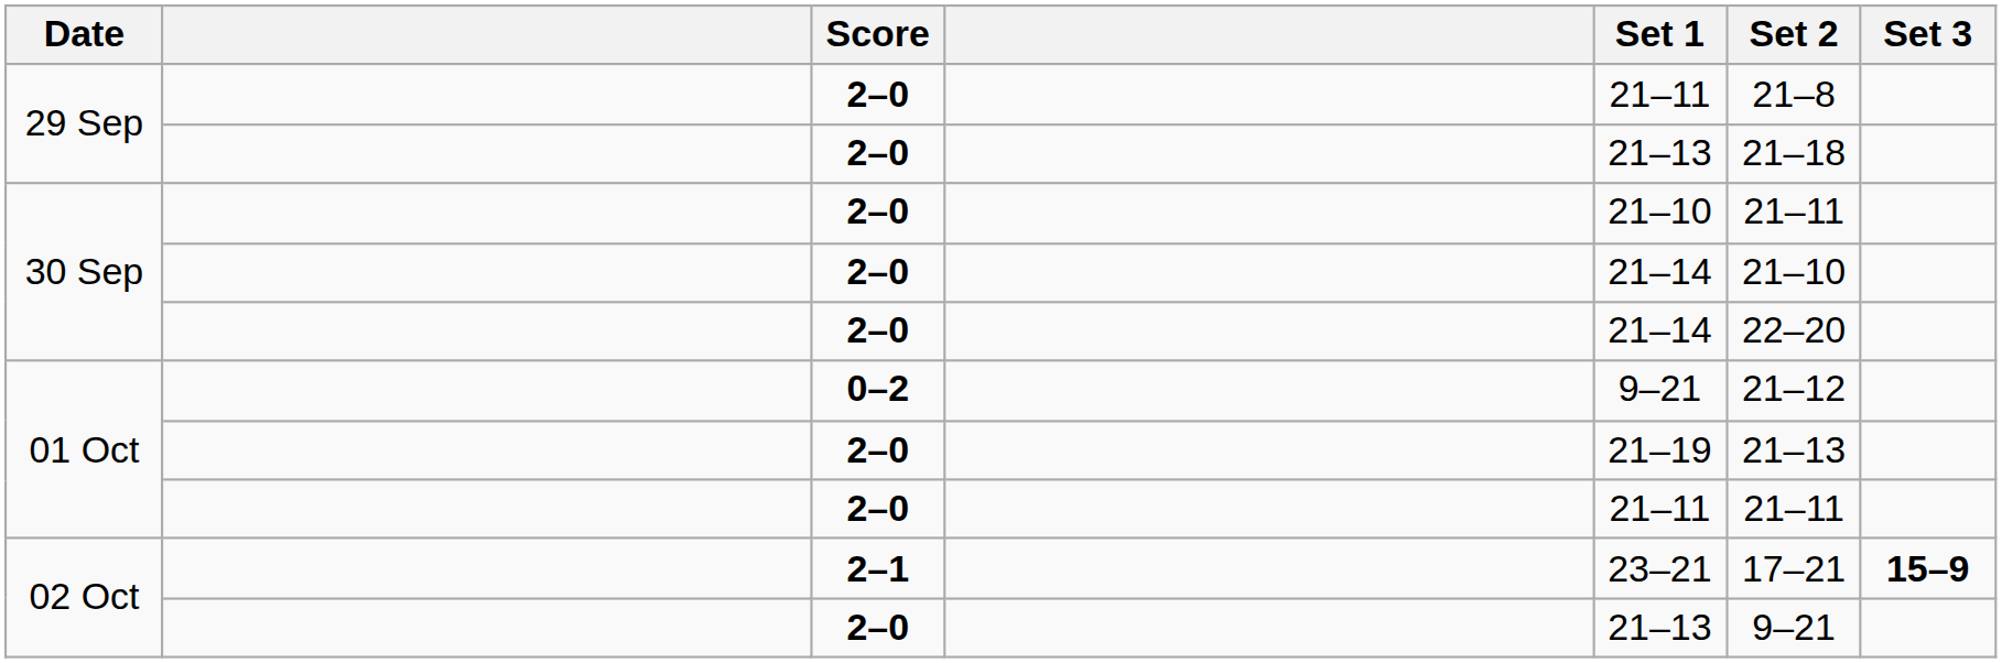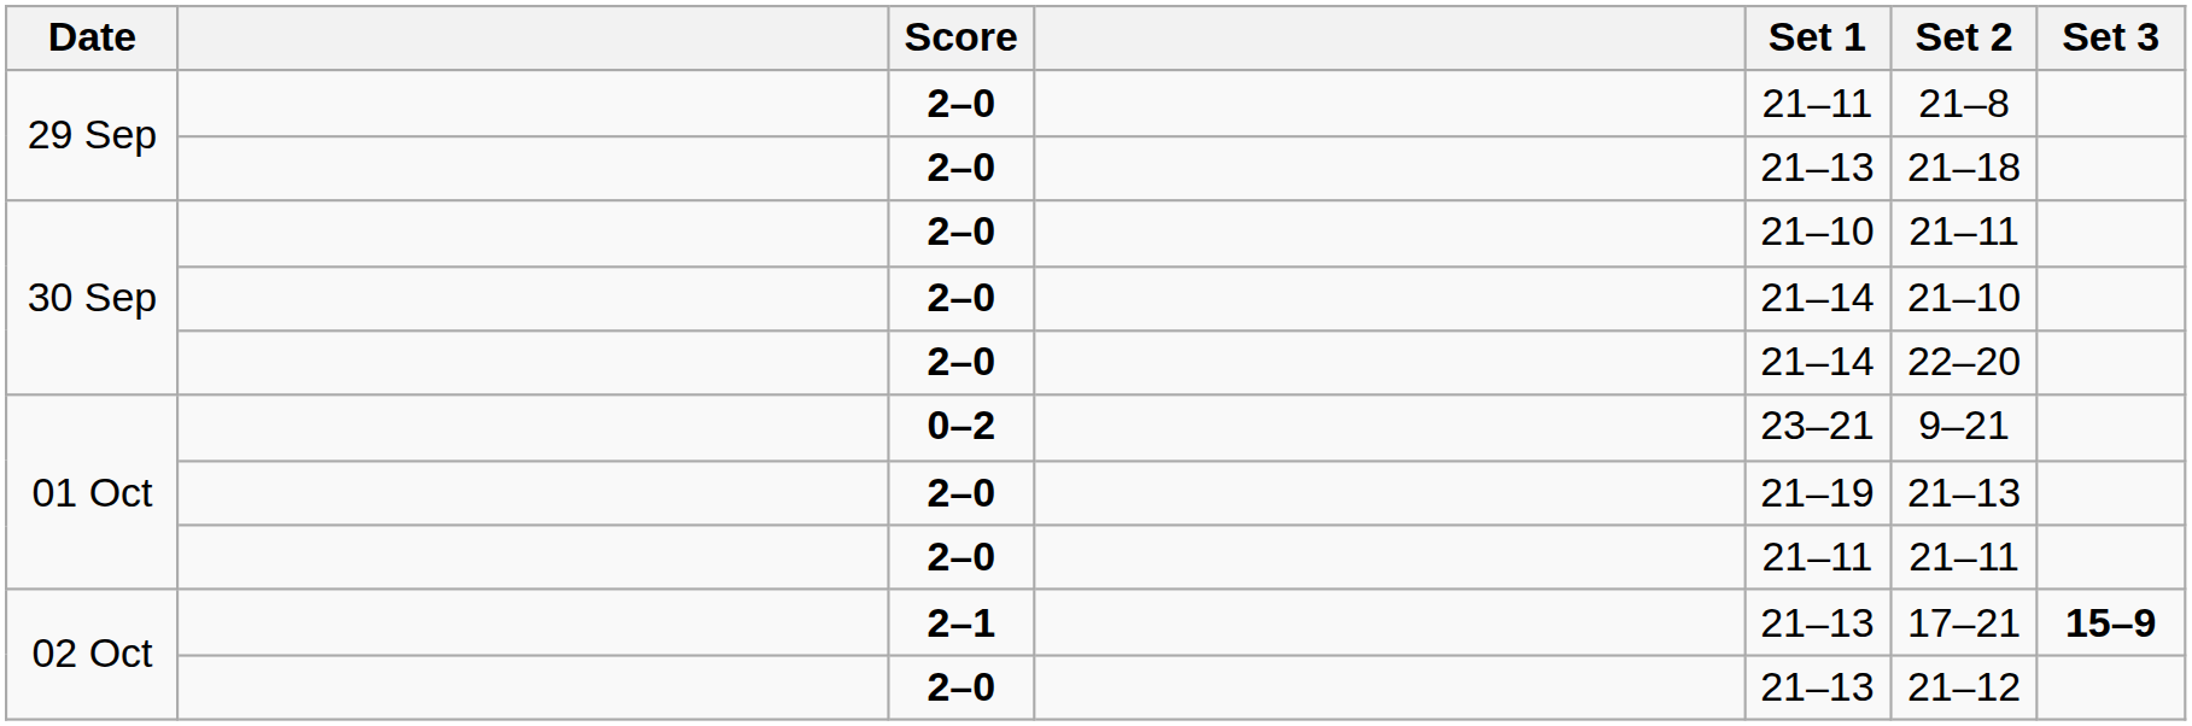01 Oct / 0–2 | Set 1: 9–21 -> 23–21
01 Oct / 0–2 | Set 2: 21–12 -> 9–21
02 Oct / 2–1 | Set 1: 23–21 -> 21–13
02 Oct / 2–0 | Set 2: 9–21 -> 21–12
